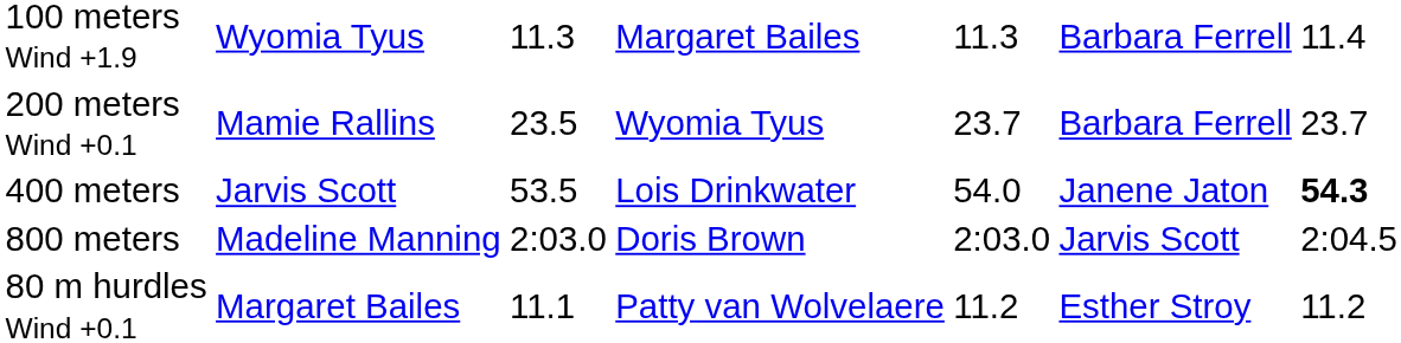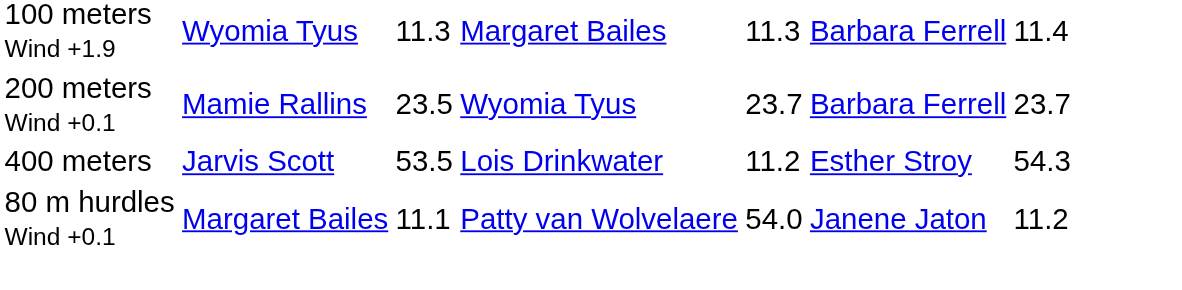400 meters | column 5: 54.0 -> 11.2
400 meters | column 6: Janene Jaton -> Esther Stroy
400 meters | column 7: bold -> normal
- row: 800 meters | Madeline Manning | 2:03.0 | Doris Brown | 2:03.0 | Jarvis Scott | 2:04.5
80 m hurdles Wind +0.1 | column 5: 11.2 -> 54.0
80 m hurdles Wind +0.1 | column 6: Esther Stroy -> Janene Jaton
